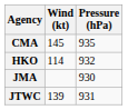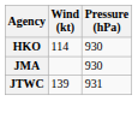- row: CMA | 145 | 935
HKO | Pressure (hPa): 932 -> 930
